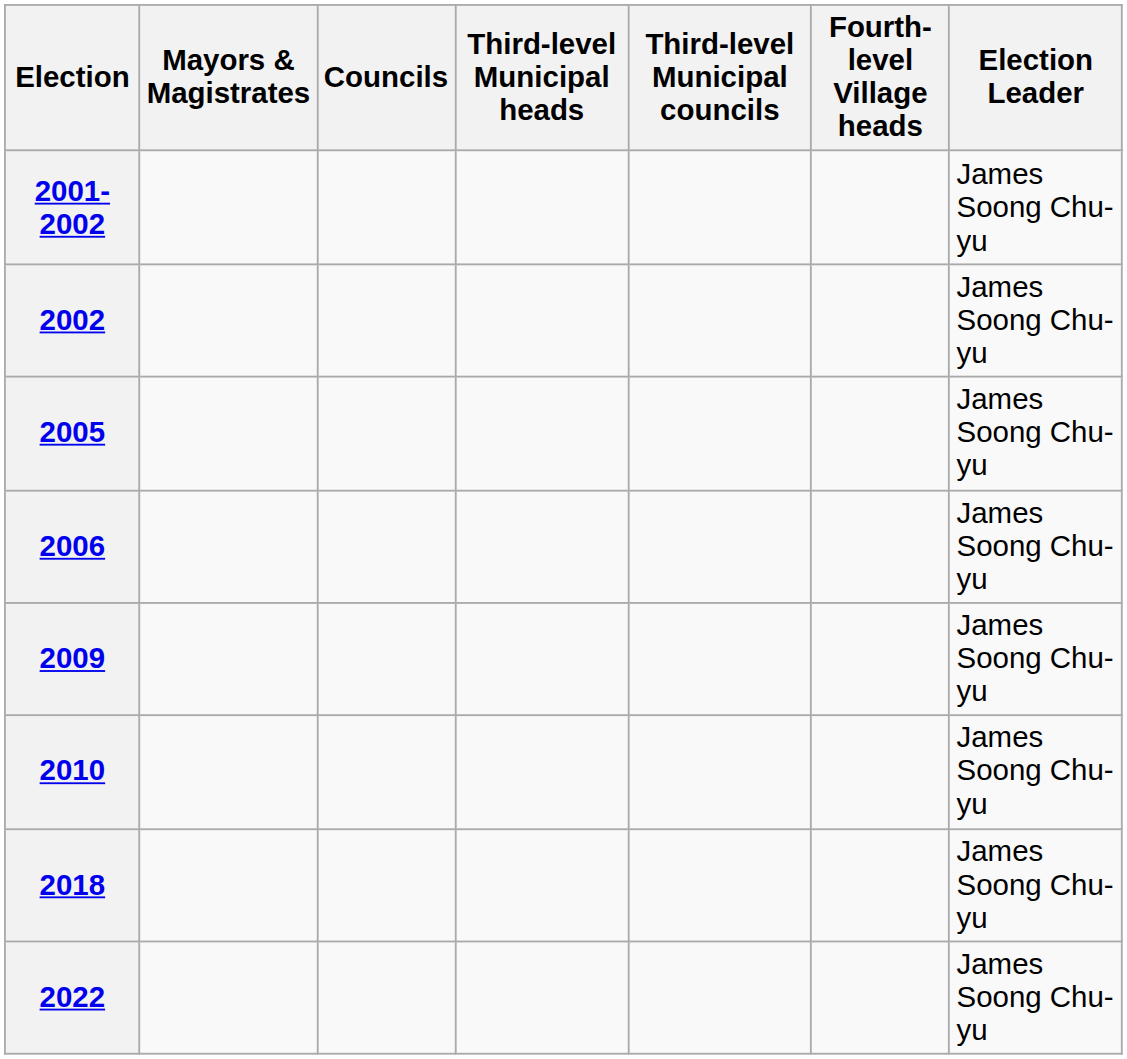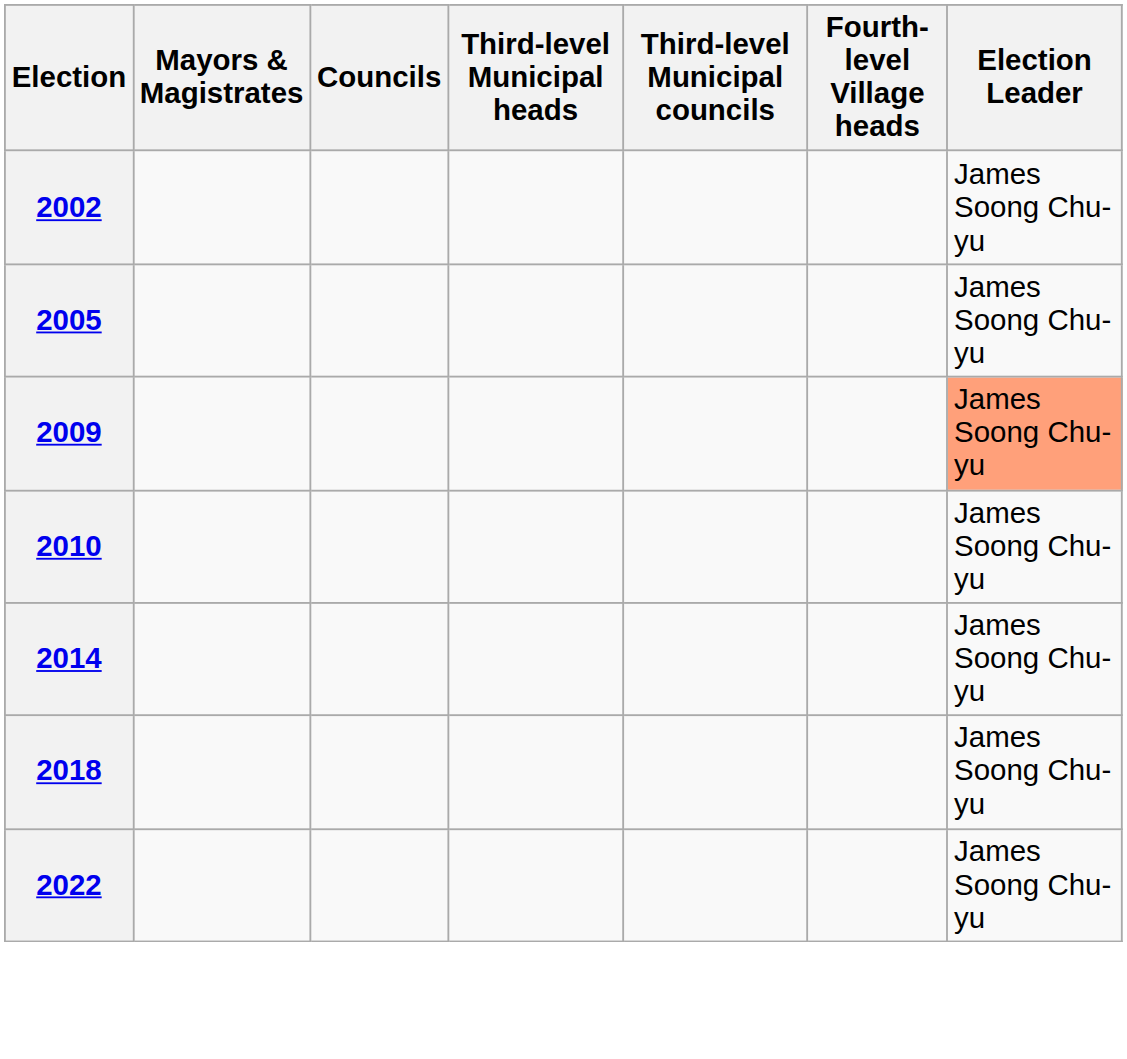- row: 2001-2002 | James Soong Chu-yu
- row: 2006 | James Soong Chu-yu
2009 | Election Leader: no background -> lightsalmon background
+ row: 2014 | James Soong Chu-yu
